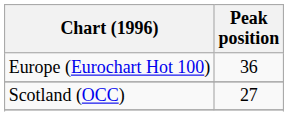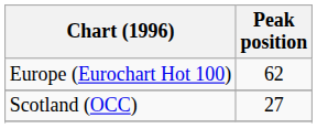Europe (Eurochart Hot 100) | Peak position: 36 -> 62
